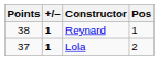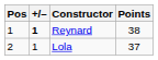columns swapped: Pos <-> Points
Lola | +/–: bold -> normal
